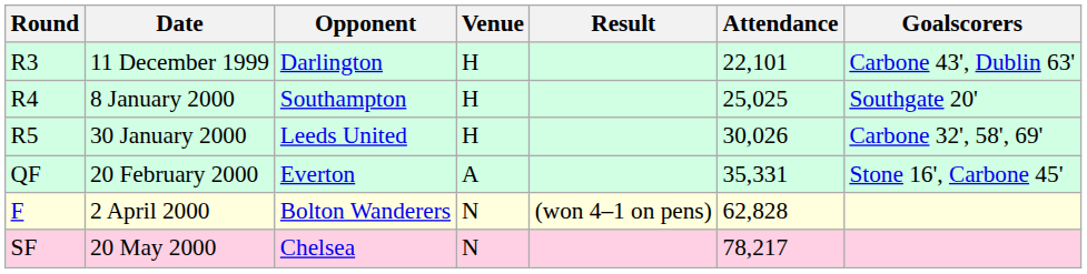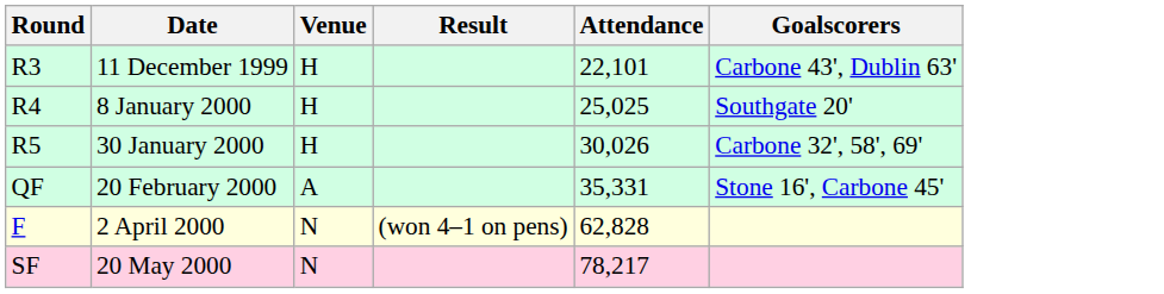- column: Opponent | Darlington | Southampton | Leeds United | Everton | Bolton Wanderers | Chelsea
